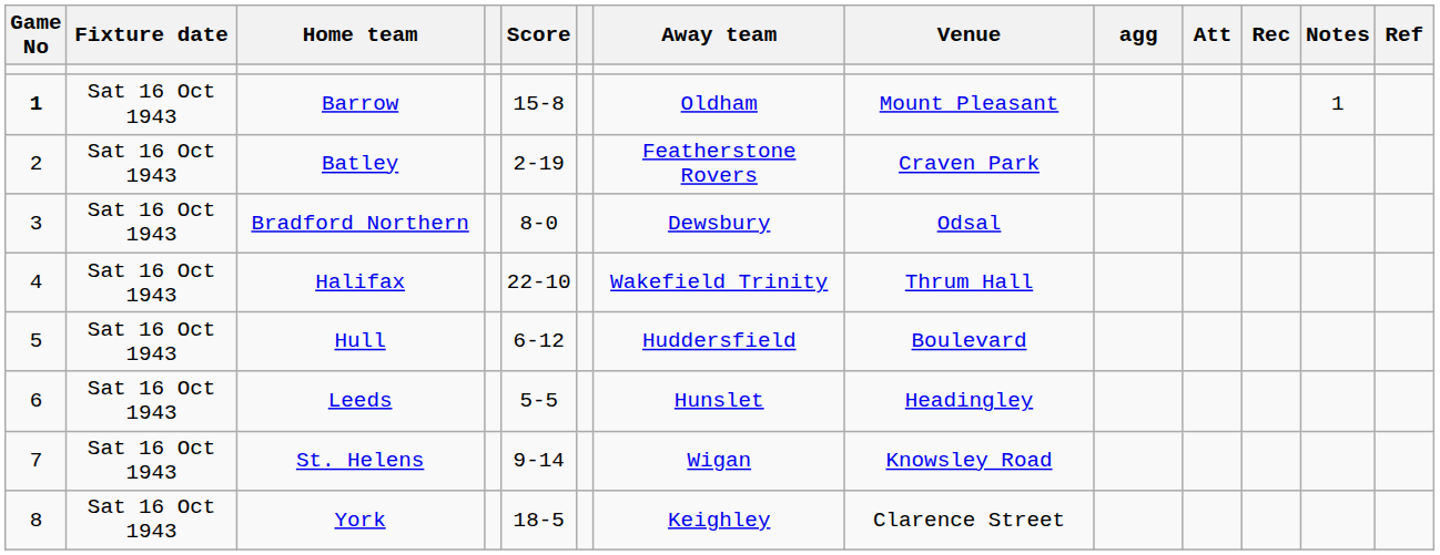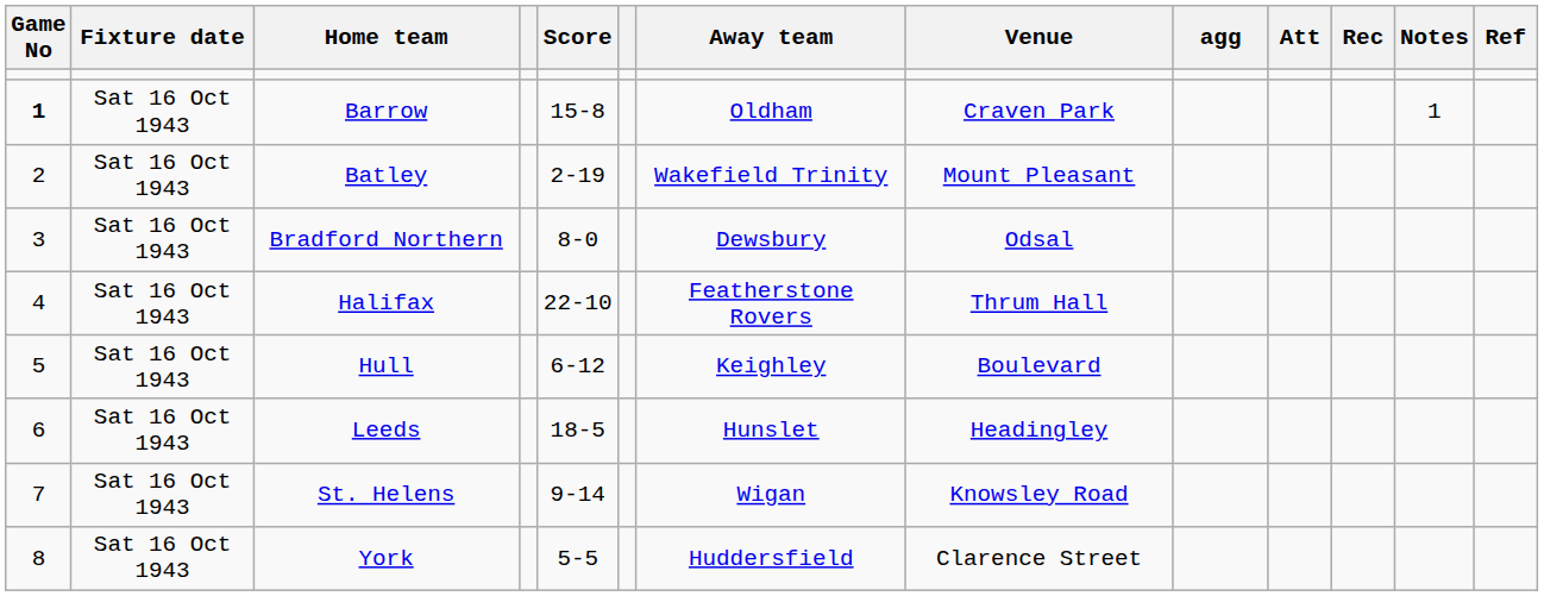Barrow | Venue: Mount Pleasant -> Craven Park
Batley | Away team: Featherstone Rovers -> Wakefield Trinity
Batley | Venue: Craven Park -> Mount Pleasant
Halifax | Away team: Wakefield Trinity -> Featherstone Rovers
Hull | Away team: Huddersfield -> Keighley
Leeds | Score: 5-5 -> 18-5
York | Score: 18-5 -> 5-5
York | Away team: Keighley -> Huddersfield
